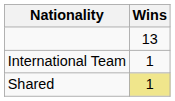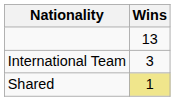International Team | Wins: 1 -> 3
